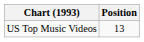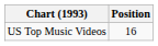US Top Music Videos | Position: 13 -> 16
